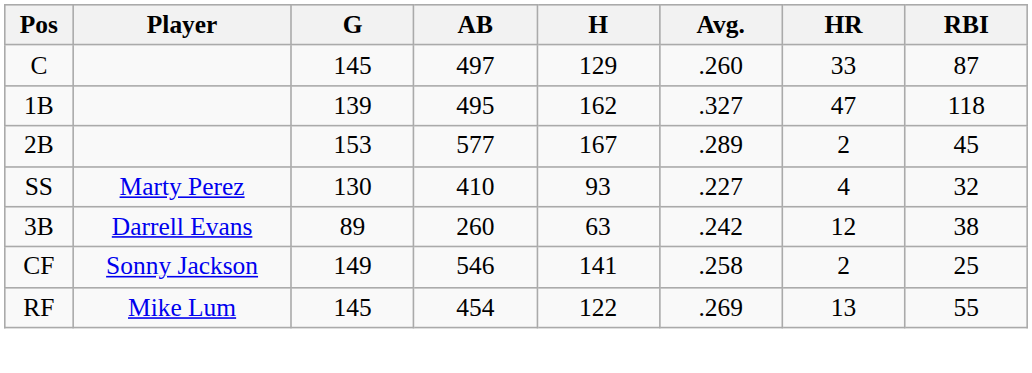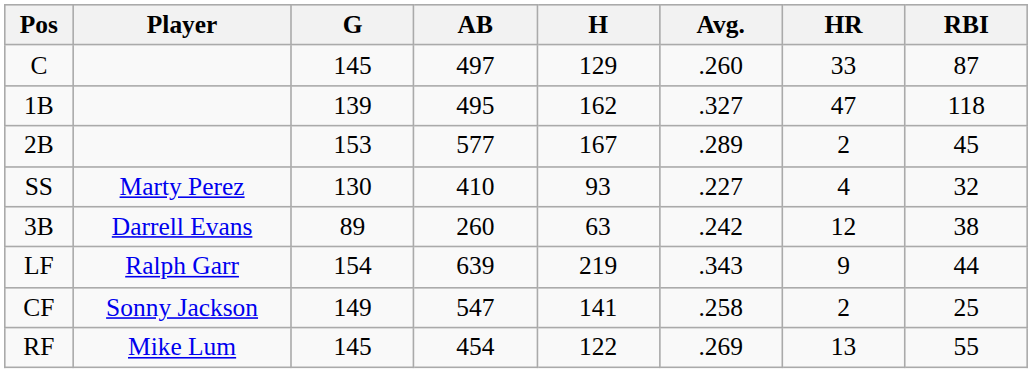+ row: LF | Ralph Garr | 154 | 639 | 219 | .343 | 9 | 44
CF | AB: 546 -> 547
